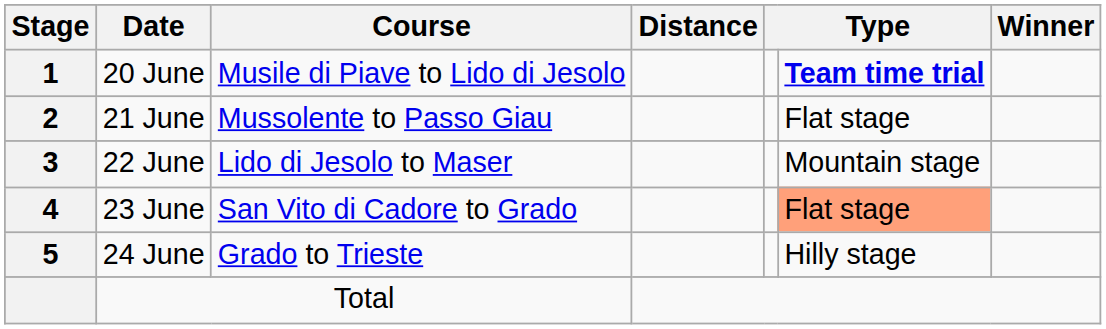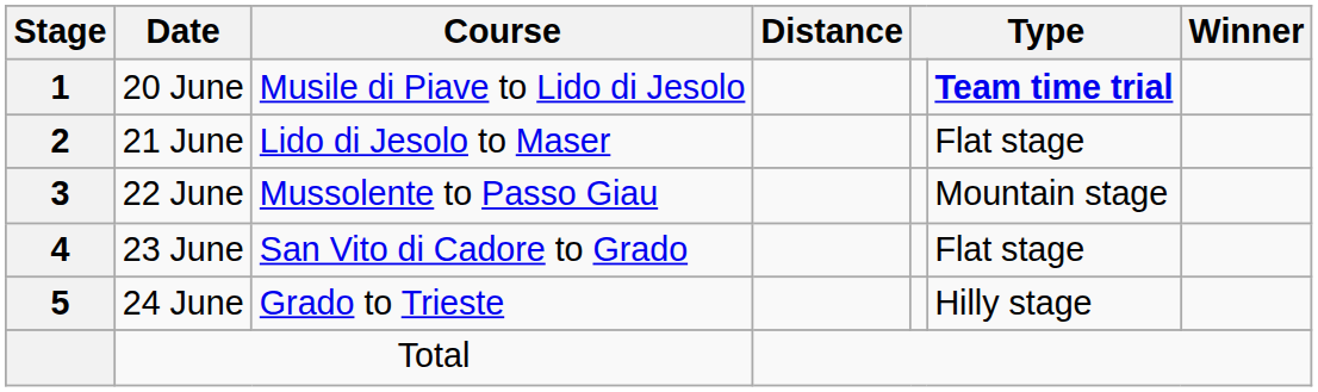21 June | Course: Mussolente to Passo Giau -> Lido di Jesolo to Maser
22 June | Course: Lido di Jesolo to Maser -> Mussolente to Passo Giau
23 June | column 6: lightsalmon background -> no background
